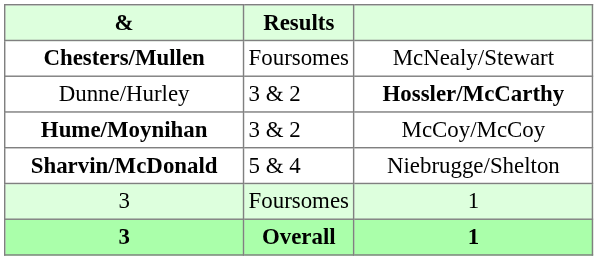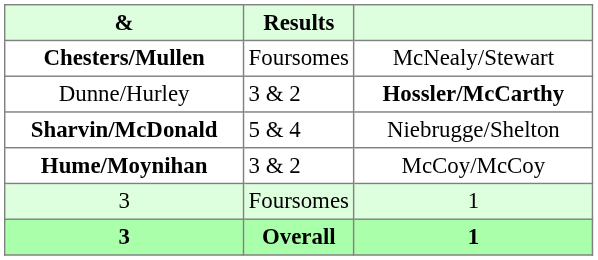rows swapped: Sharvin/McDonald <-> Hume/Moynihan
